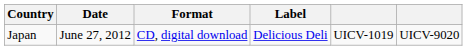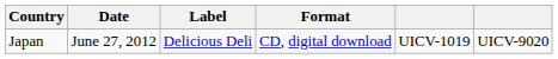columns swapped: Label <-> Format
